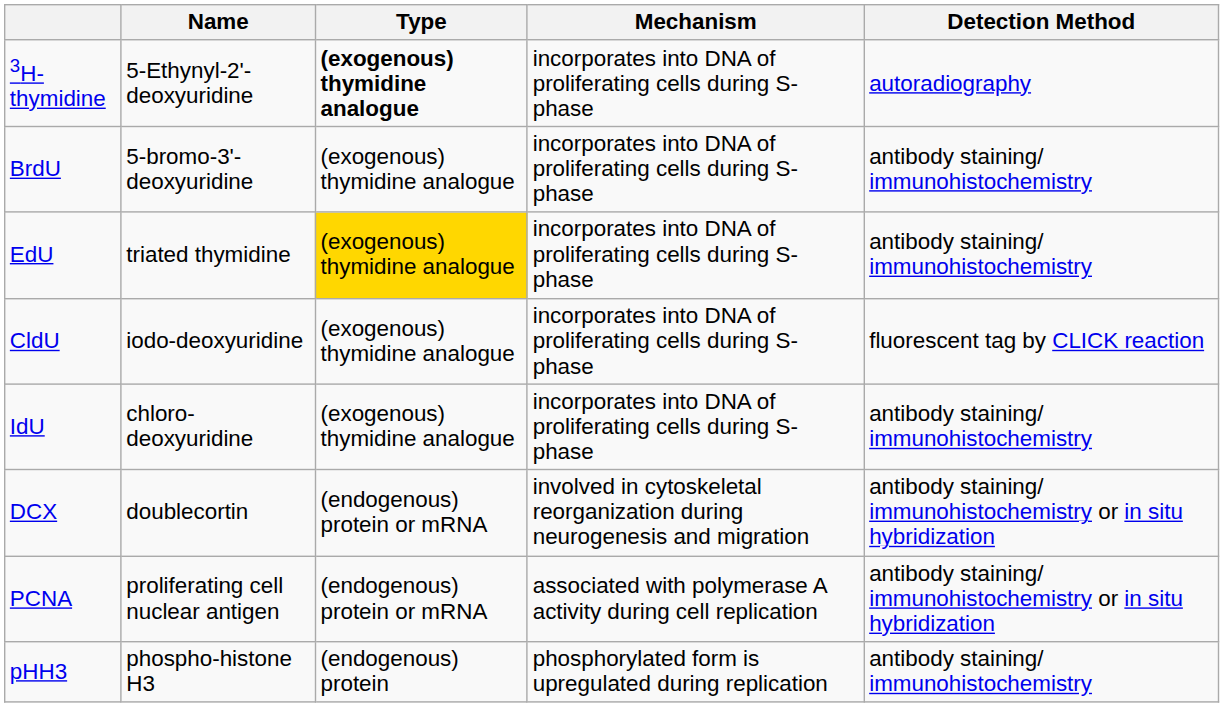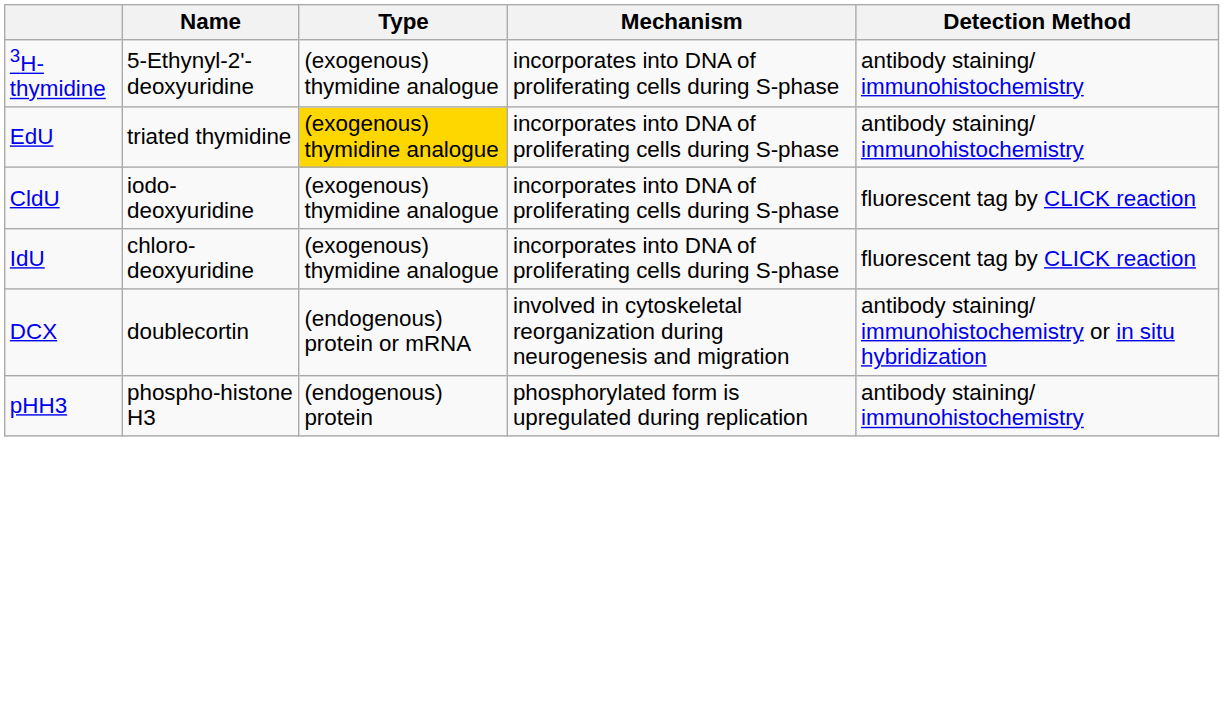3H-thymidine | Type: bold -> normal
3H-thymidine | Detection Method: autoradiography -> antibody staining/ immunohistochemistry
- row: BrdU | 5-bromo-3'-deoxyuridine | (exogenous) thymidine analogue | incorporates into DNA of proliferating cells during S-phase | antibody staining/ immunohistochemistry
IdU | Detection Method: antibody staining/ immunohistochemistry -> fluorescent tag by CLICK reaction
- row: PCNA | proliferating cell nuclear antigen | (endogenous) protein or mRNA | associated with polymerase A activity during cell replication | antibody staining/ immunohistochemistry or in situ hybridization
